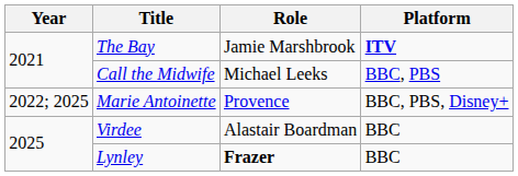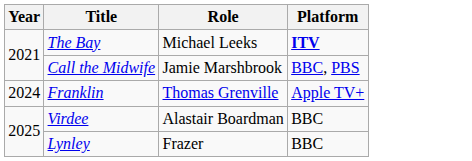The Bay | Role: Jamie Marshbrook -> Michael Leeks
Call the Midwife | Role: Michael Leeks -> Jamie Marshbrook
- row: 2022; 2025 | Marie Antoinette | Provence | BBC, PBS, Disney+
+ row: 2024 | Franklin | Thomas Grenville | Apple TV+
Lynley | Role: bold -> normal
